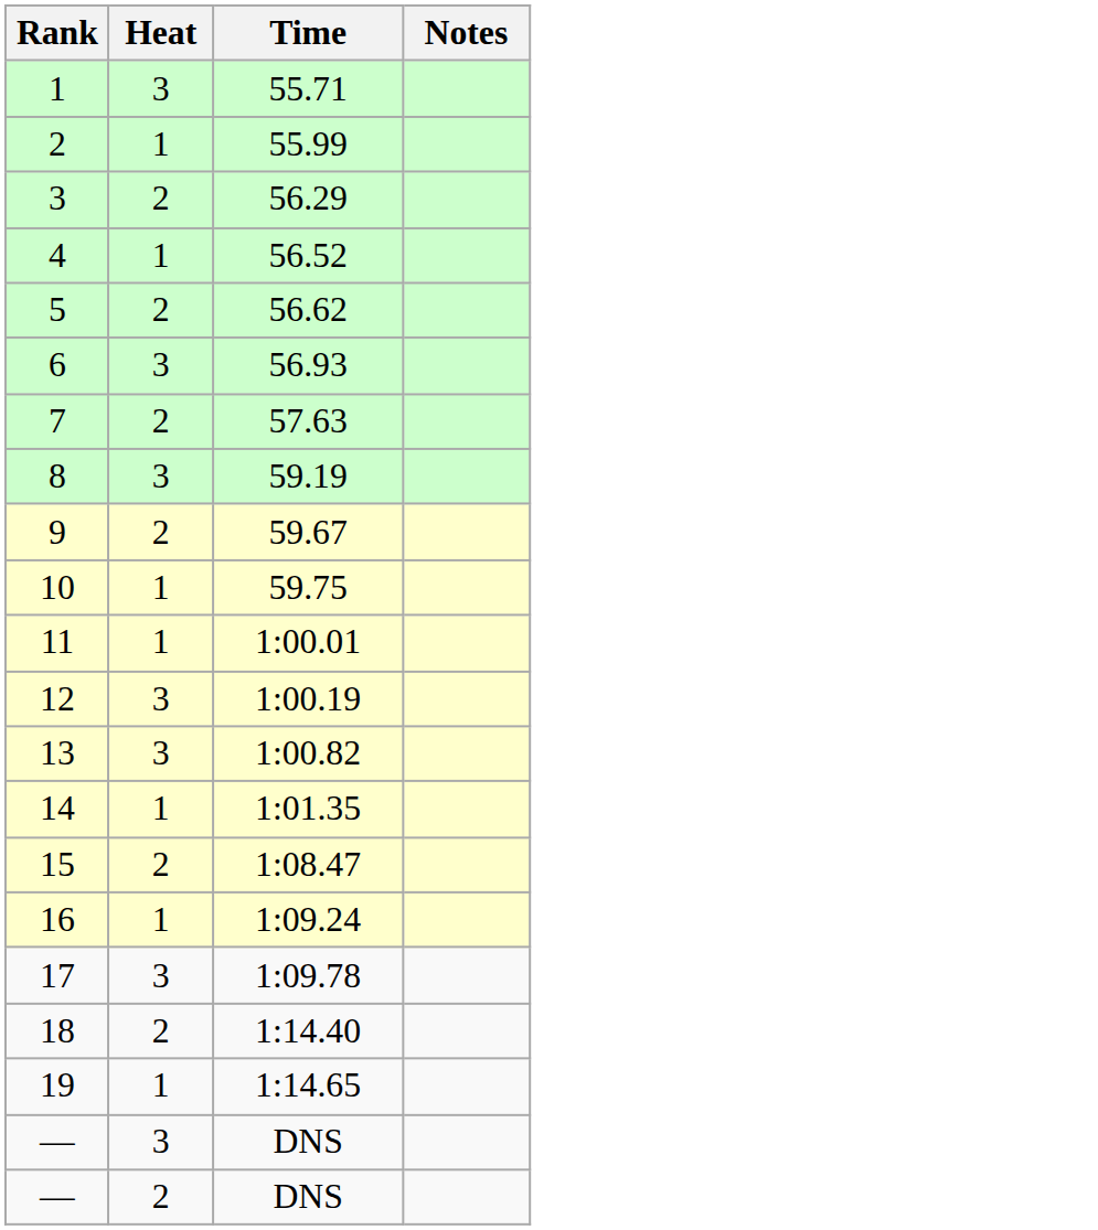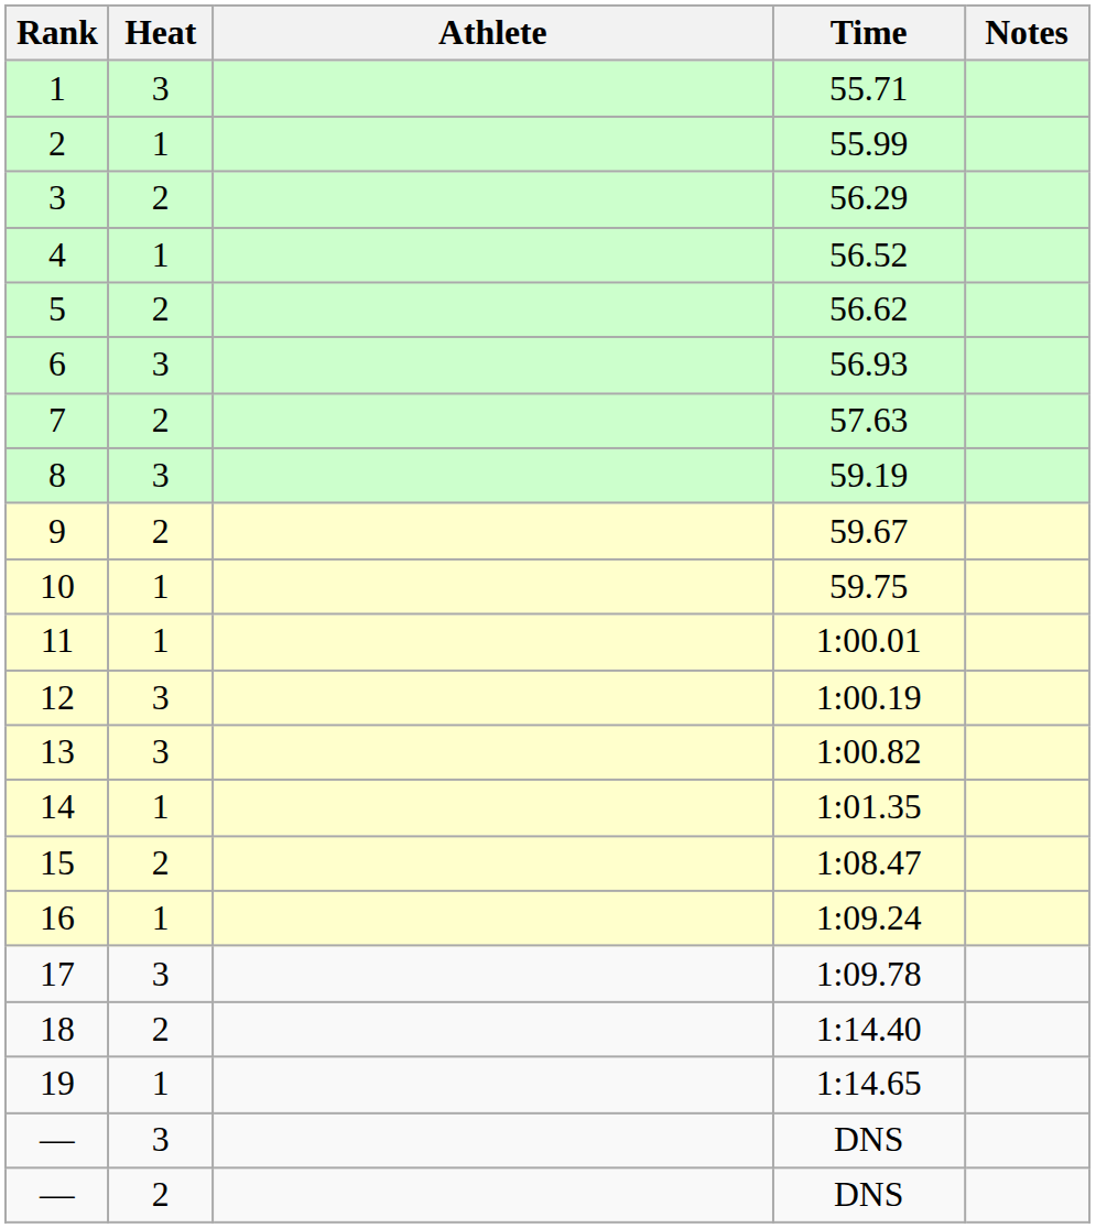+ column: Athlete
